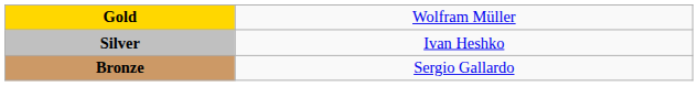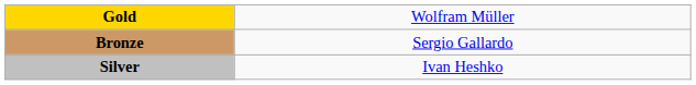rows swapped: Silver <-> Bronze
